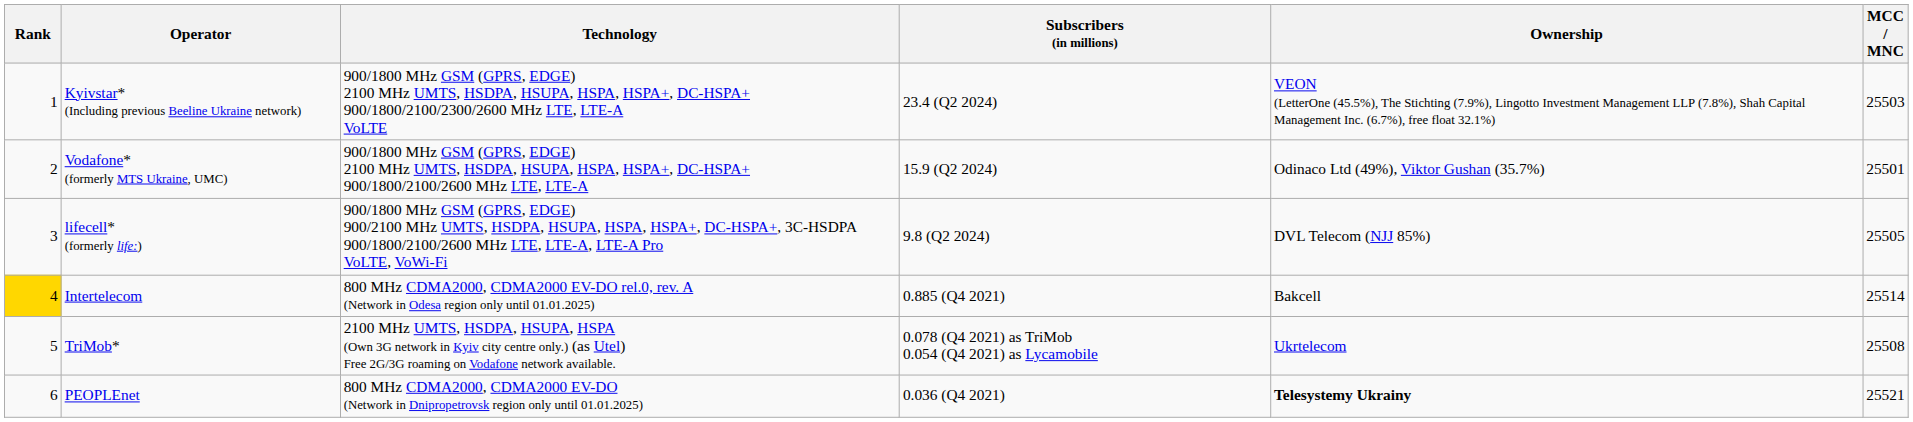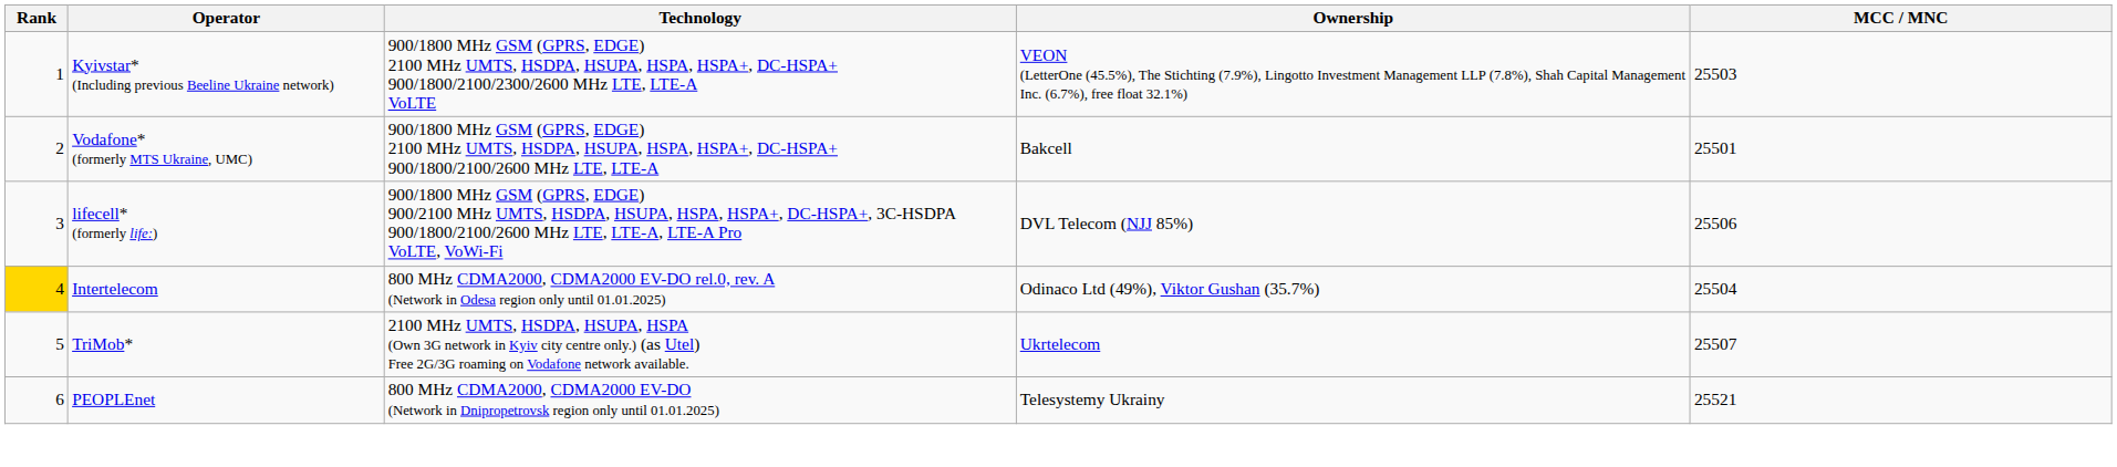- column: Subscribers (in millions) | 23.4 (Q2 2024) | 15.9 (Q2 2024) | 9.8 (Q2 2024) | 0.885 (Q4 2021) | 0.078 (Q4 2021) as TriMob 0.054 (Q4 2021) as Lycamobile | 0.036 (Q4 2021)
Vodafone* (formerly MTS Ukraine, UMC) | Ownership: Odinaco Ltd (49%), Viktor Gushan (35.7%) -> Bakcell
lifecell* (formerly life:) | MCC / MNC: 25505 -> 25506
Intertelecom | Ownership: Bakcell -> Odinaco Ltd (49%), Viktor Gushan (35.7%)
Intertelecom | MCC / MNC: 25514 -> 25504
TriMob* | MCC / MNC: 25508 -> 25507
PEOPLEnet | Ownership: bold -> normal
